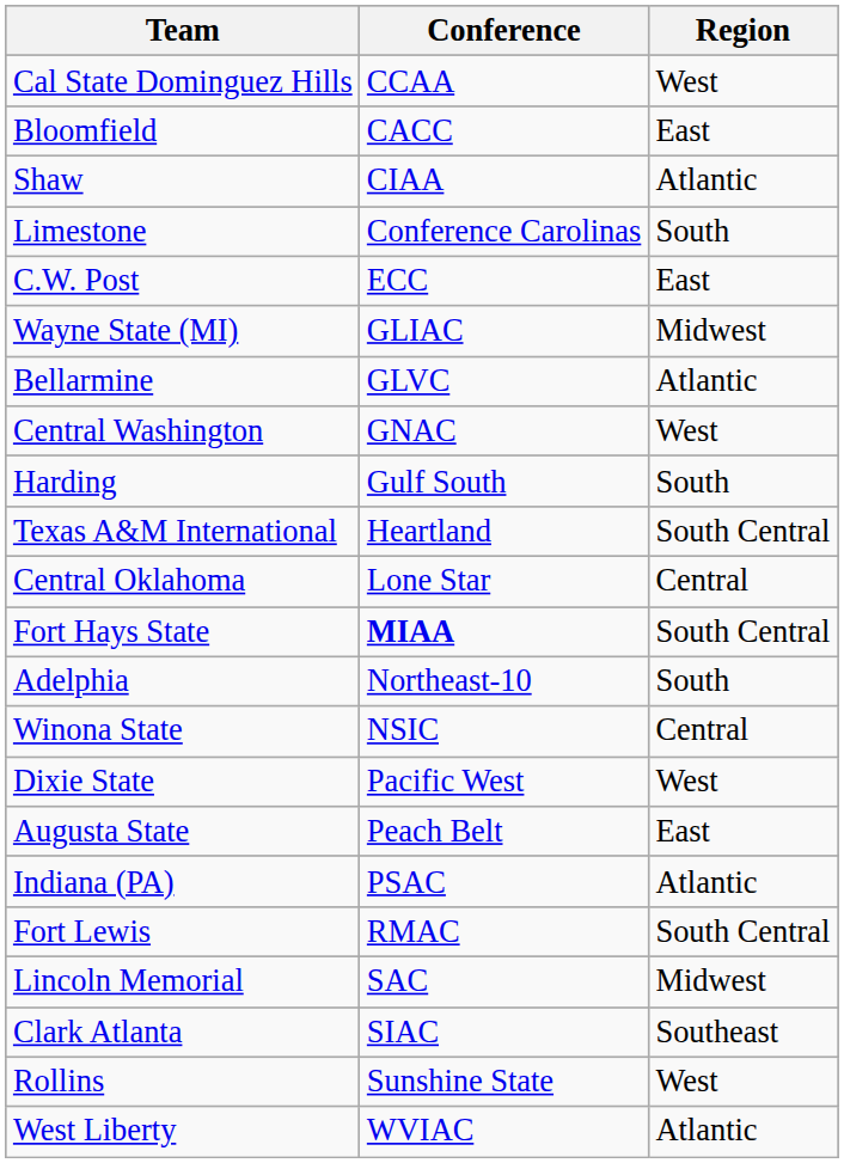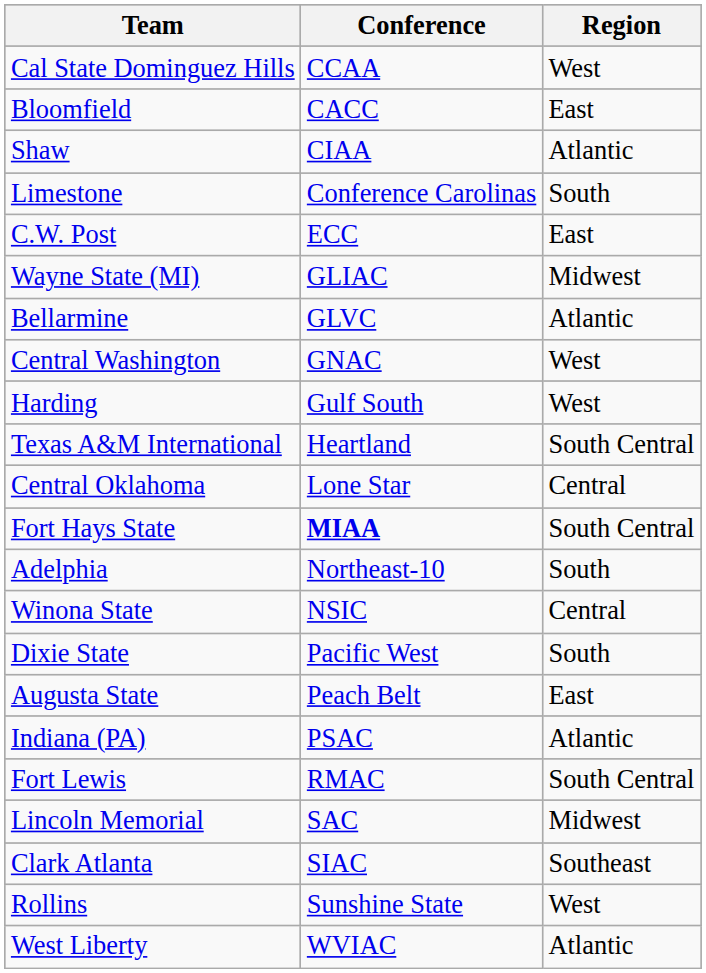Harding | Region: South -> West
Dixie State | Region: West -> South
